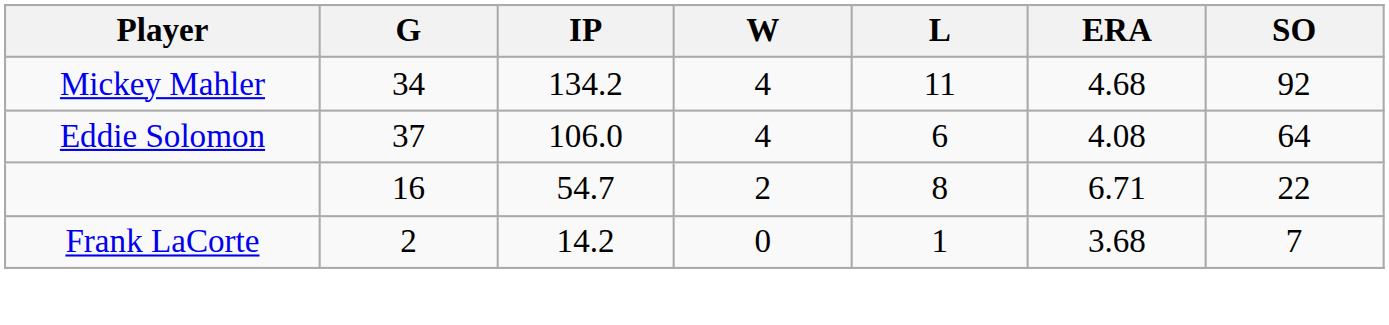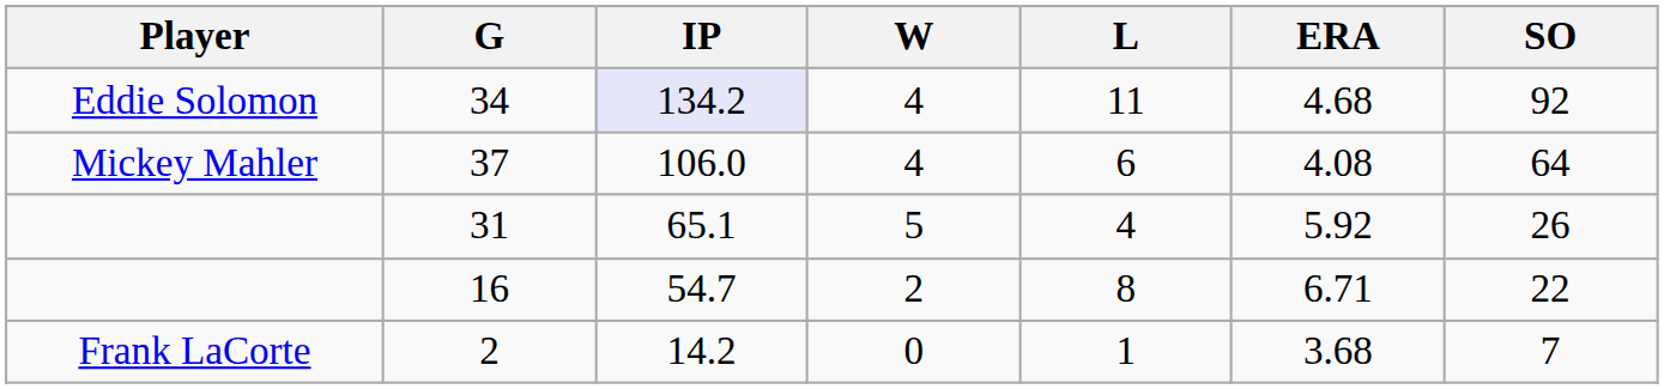34 | Player: Mickey Mahler -> Eddie Solomon
34 | IP: no background -> lavender background
37 | Player: Eddie Solomon -> Mickey Mahler
+ row: 31 | 65.1 | 5 | 4 | 5.92 | 26
